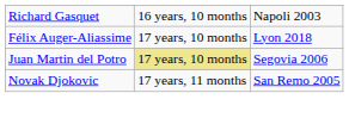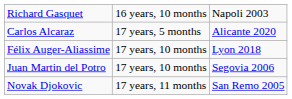+ row: Carlos Alcaraz | 17 years, 5 months | Alicante 2020
Juan Martin del Potro | column 2: khaki background -> no background
